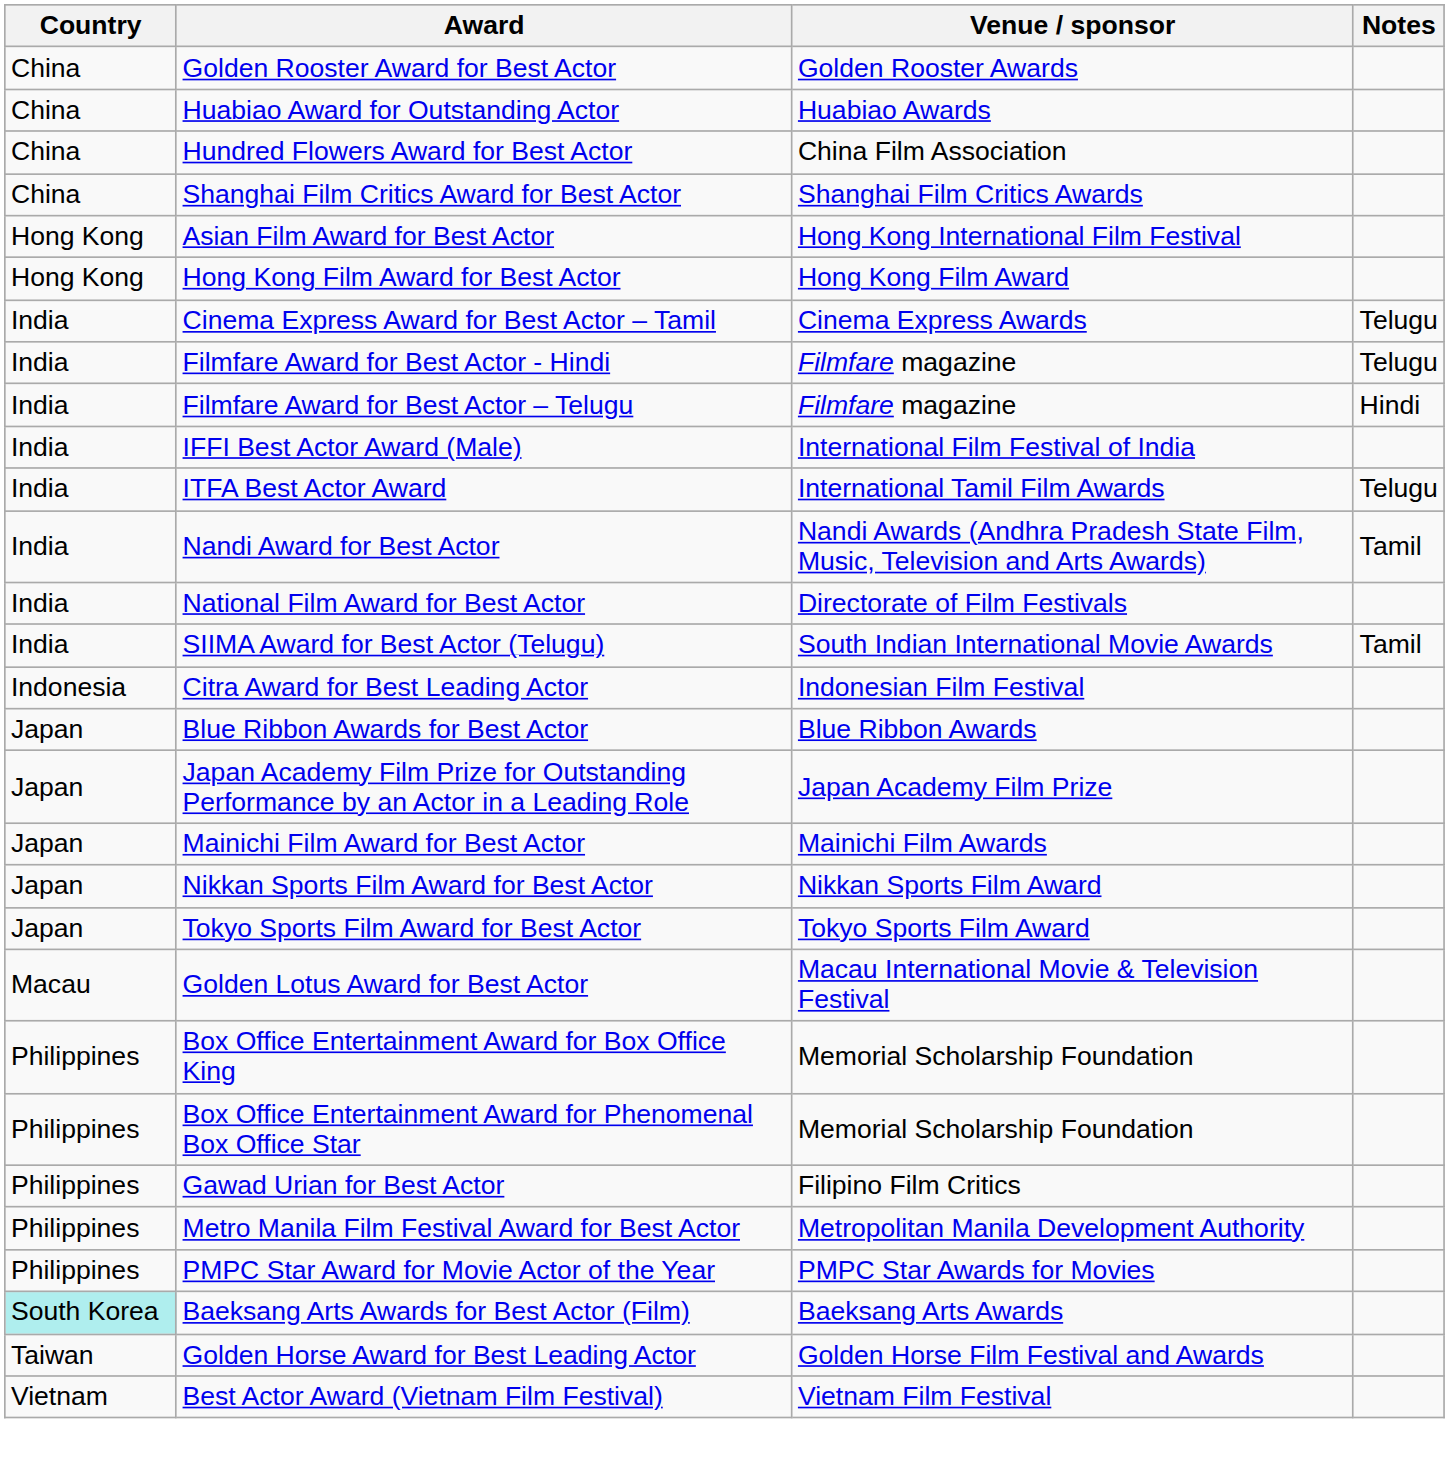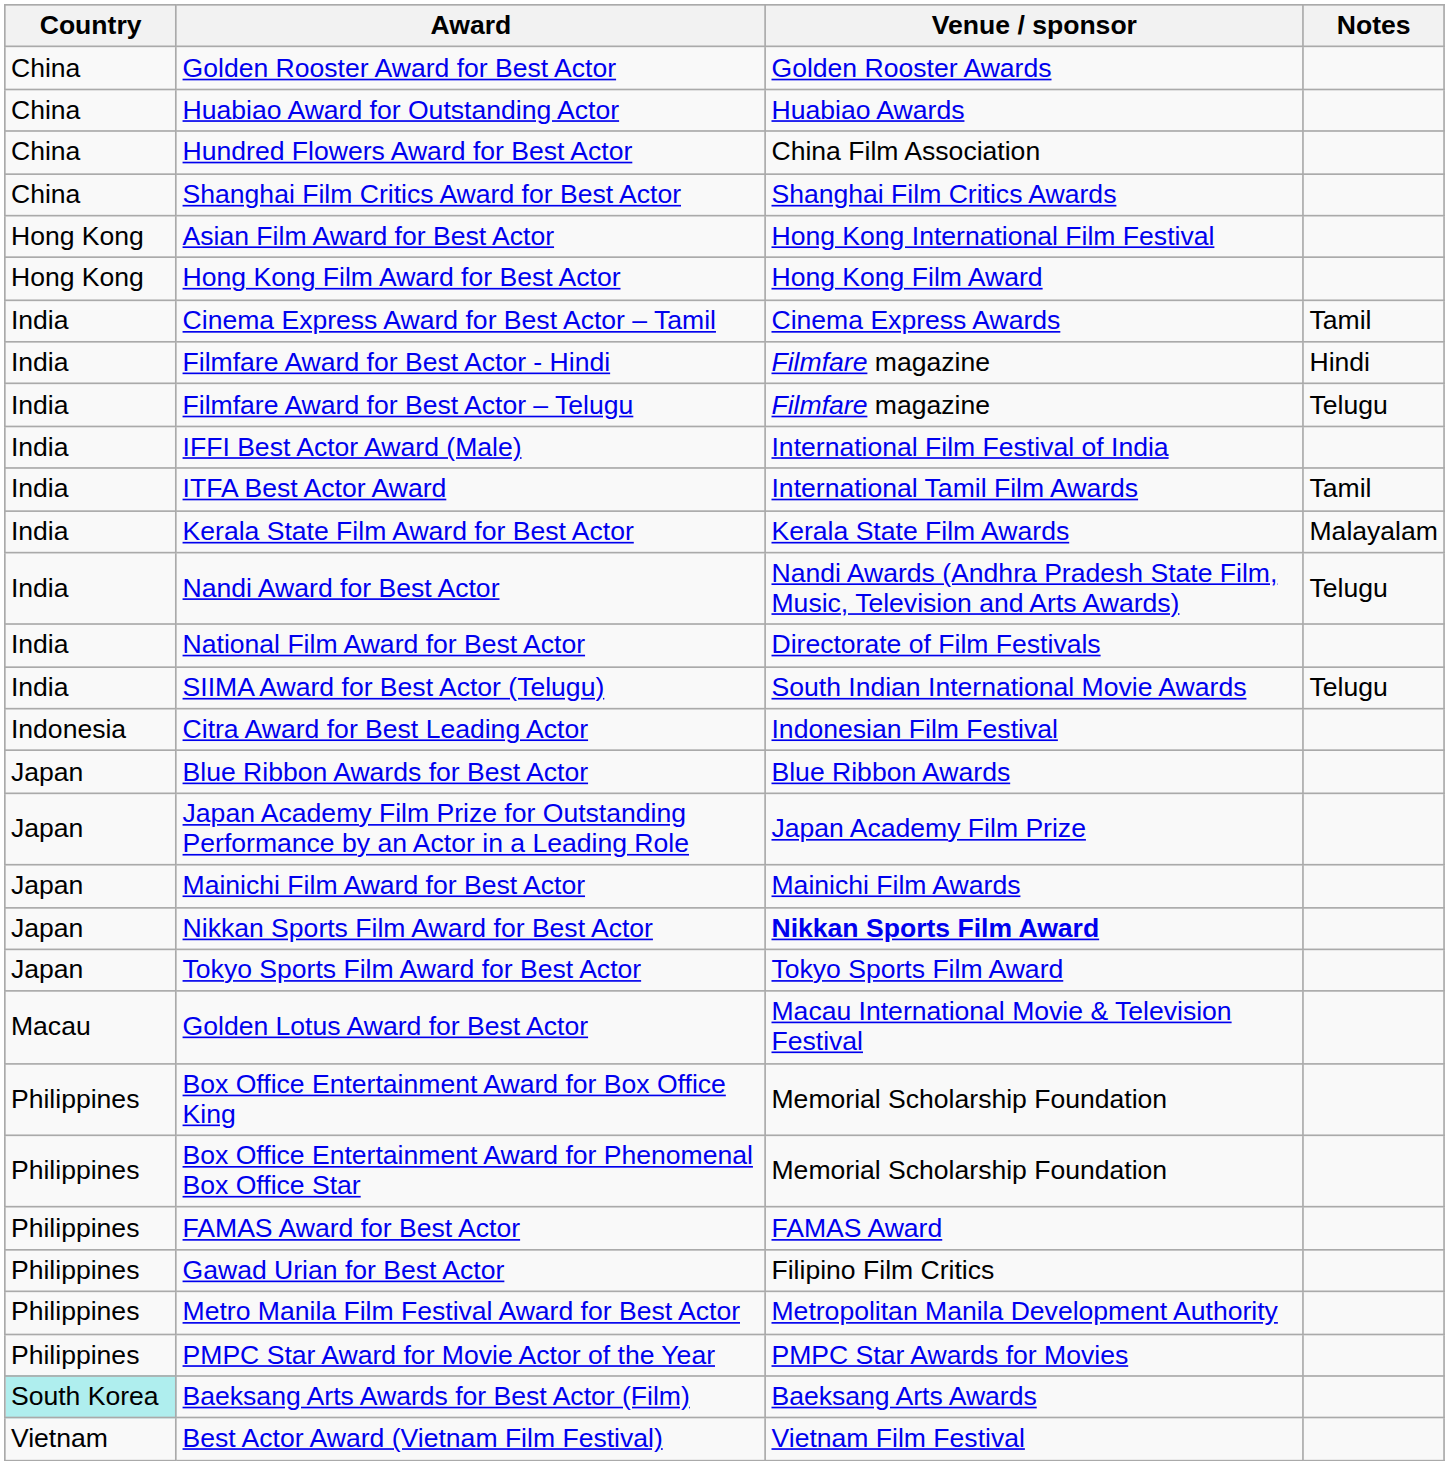Cinema Express Award for Best Actor – Tamil | Notes: Telugu -> Tamil
Filmfare Award for Best Actor - Hindi | Notes: Telugu -> Hindi
Filmfare Award for Best Actor – Telugu | Notes: Hindi -> Telugu
ITFA Best Actor Award | Notes: Telugu -> Tamil
+ row: India | Kerala State Film Award for Best Actor | Kerala State Film Awards | Malayalam
Nandi Award for Best Actor | Notes: Tamil -> Telugu
SIIMA Award for Best Actor (Telugu) | Notes: Tamil -> Telugu
Nikkan Sports Film Award for Best Actor | Venue / sponsor: normal -> bold
+ row: Philippines | FAMAS Award for Best Actor | FAMAS Award
- row: Taiwan | Golden Horse Award for Best Leading Actor | Golden Horse Film Festival and Awards
